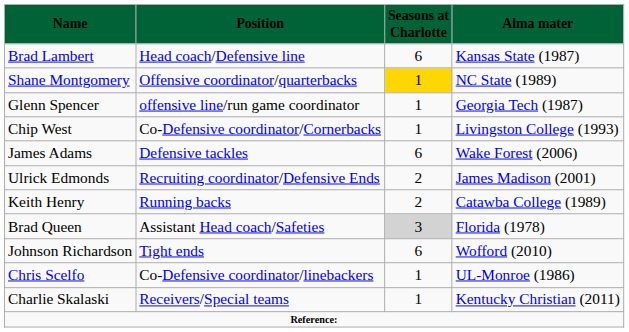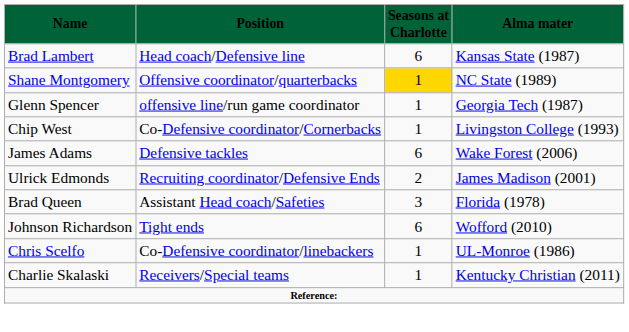- row: Keith Henry | Running backs | 2 | Catawba College (1989)
Brad Queen | column 3: lightgrey background -> no background
